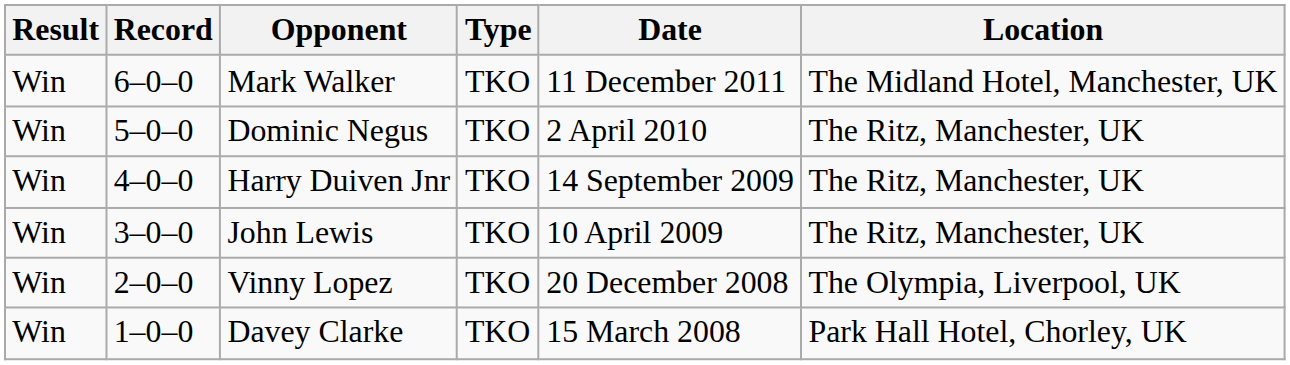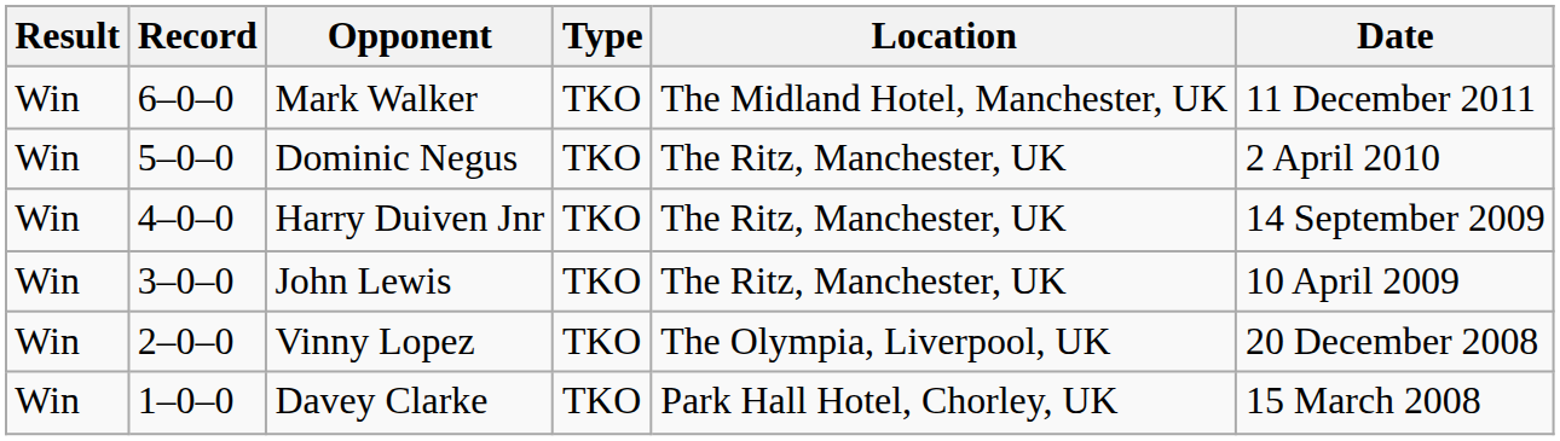columns swapped: Date <-> Location
